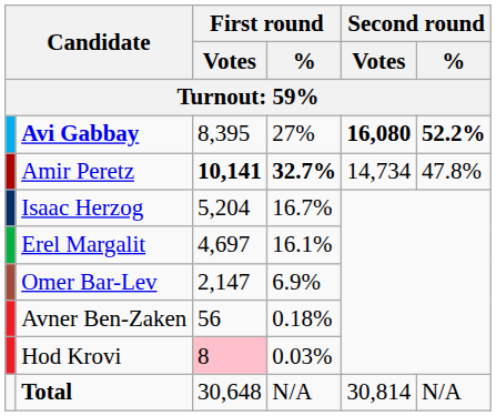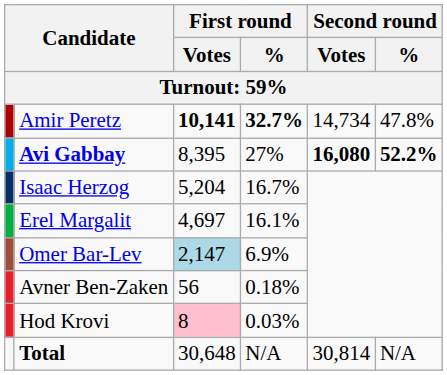rows swapped: Avi Gabbay <-> Amir Peretz
Omer Bar-Lev | First round / Votes: no background -> lightblue background
